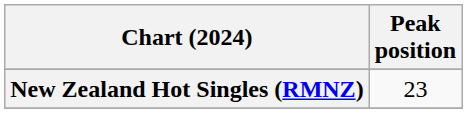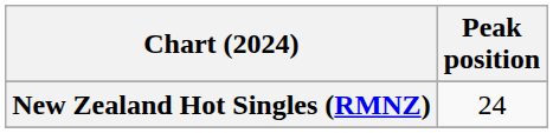New Zealand Hot Singles (RMNZ) | Peak position: 23 -> 24
